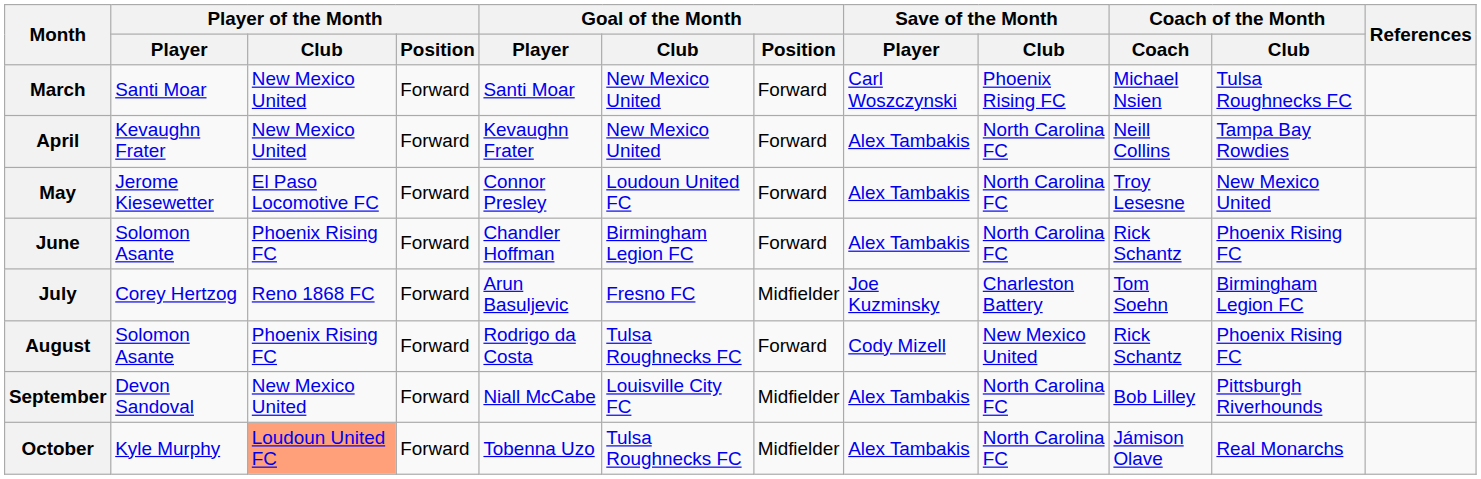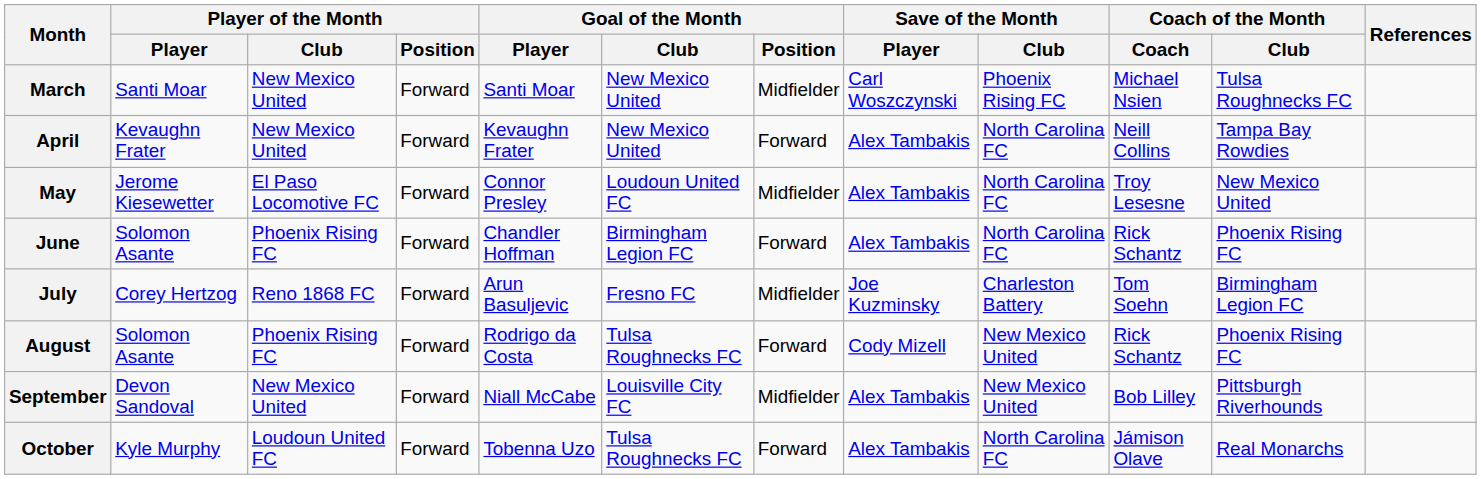March | Goal of the Month / Position: Forward -> Midfielder
May | Goal of the Month / Position: Forward -> Midfielder
September | Save of the Month / Club: North Carolina FC -> New Mexico United
October | Player of the Month / Club: lightsalmon background -> no background
October | Goal of the Month / Position: Midfielder -> Forward
